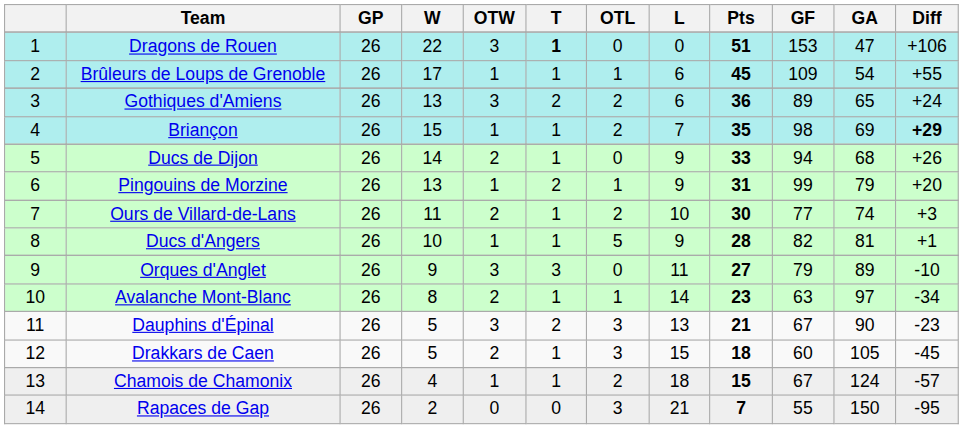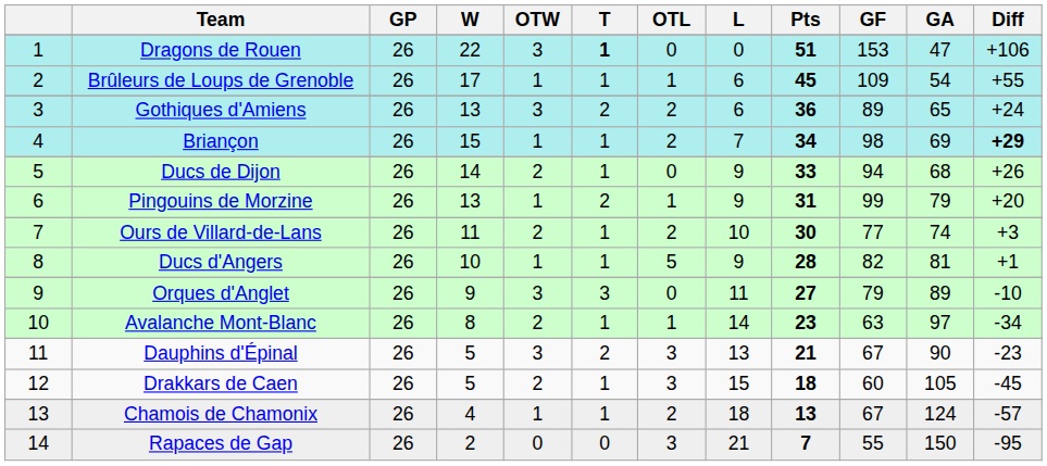Briançon | Pts: 35 -> 34
Chamois de Chamonix | Pts: 15 -> 13
